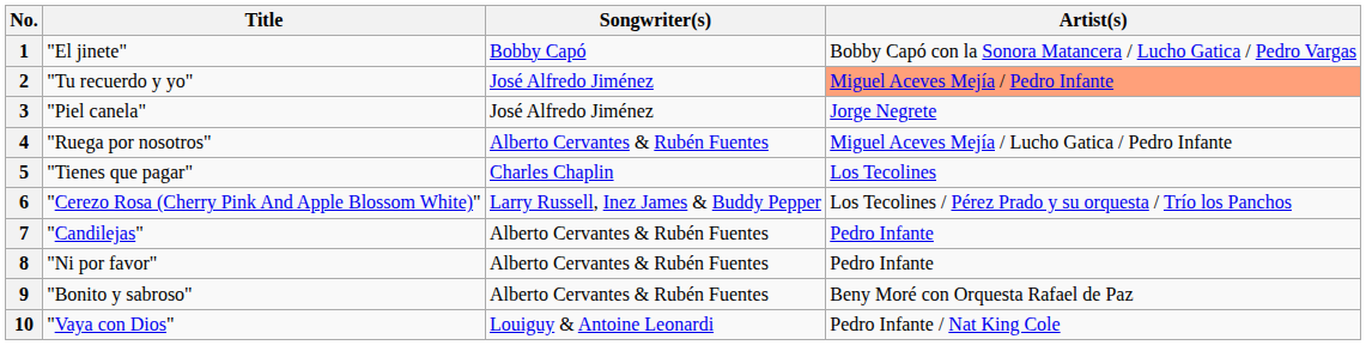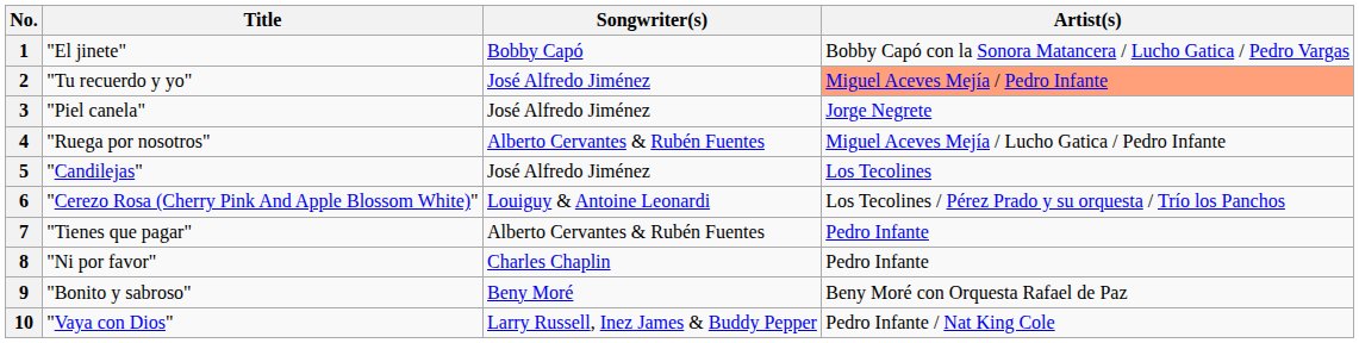5 | Title: "Tienes que pagar" -> "Candilejas"
5 | Songwriter(s): Charles Chaplin -> José Alfredo Jiménez
6 | Songwriter(s): Larry Russell, Inez James & Buddy Pepper -> Louiguy & Antoine Leonardi
7 | Title: "Candilejas" -> "Tienes que pagar"
8 | Songwriter(s): Alberto Cervantes & Rubén Fuentes -> Charles Chaplin
9 | Songwriter(s): Alberto Cervantes & Rubén Fuentes -> Beny Moré
10 | Songwriter(s): Louiguy & Antoine Leonardi -> Larry Russell, Inez James & Buddy Pepper
